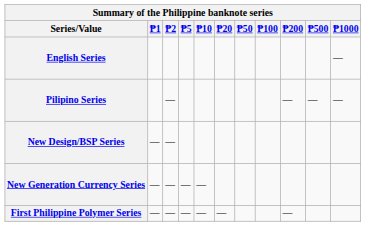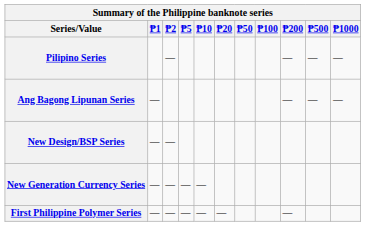- row: English Series | —
+ row: Ang Bagong Lipunan Series | — | — | — | —
